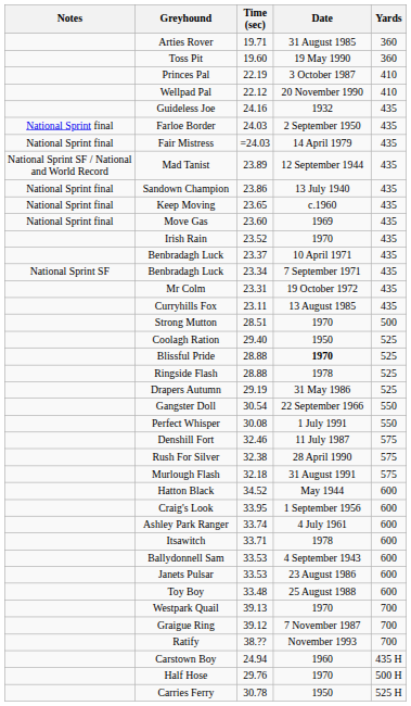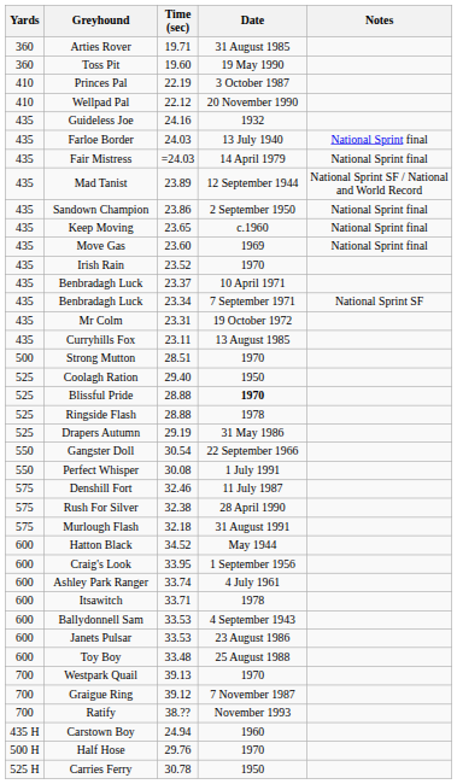columns swapped: Yards <-> Notes
Farloe Border | Date: 2 September 1950 -> 13 July 1940
Sandown Champion | Date: 13 July 1940 -> 2 September 1950
